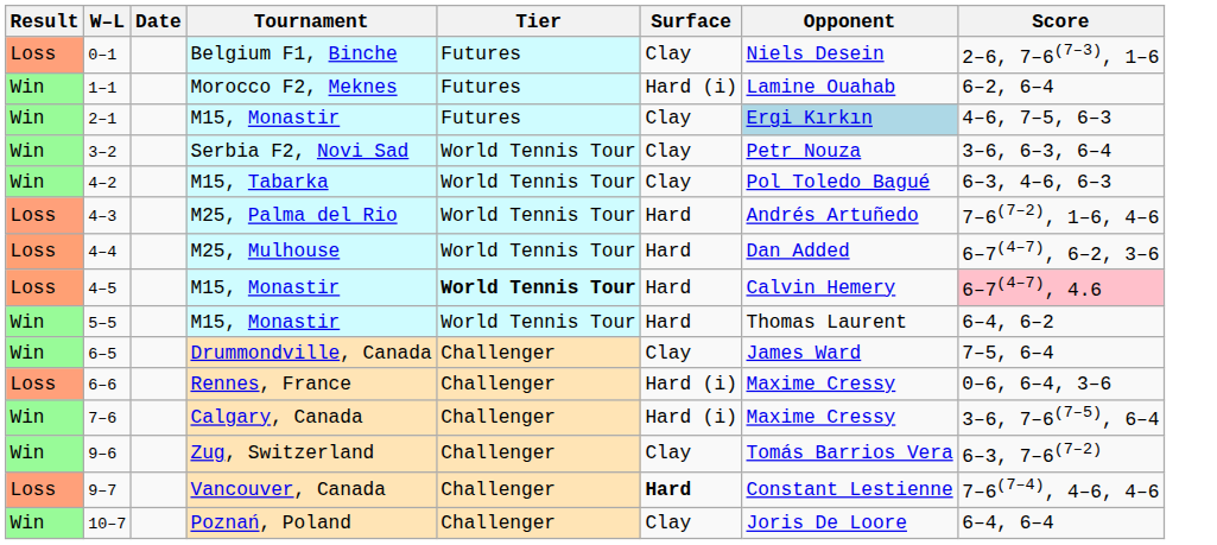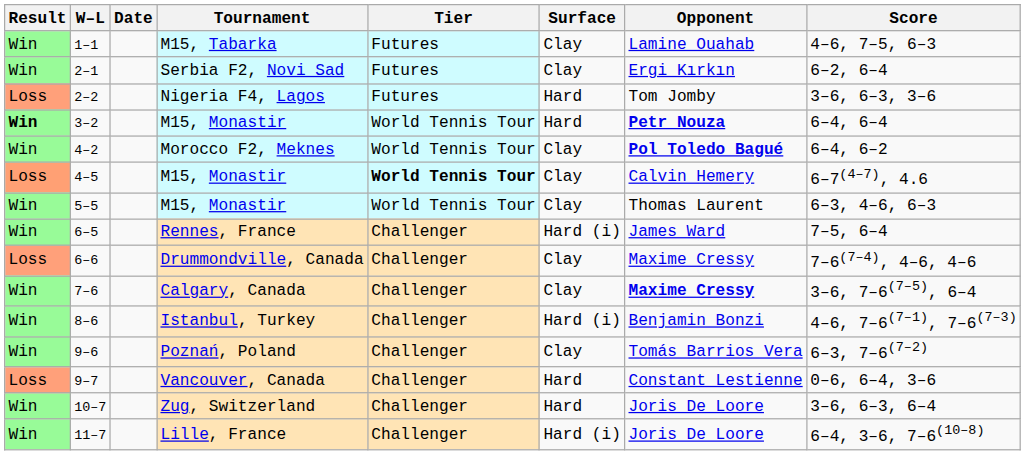- row: Loss | 0–1 | Belgium F1, Binche | Futures | Clay | Niels Desein | 2–6, 7–6(7–3), 1–6
1–1 | Tournament: Morocco F2, Meknes -> M15, Tabarka
1–1 | Surface: Hard (i) -> Clay
1–1 | Score: 6–2, 6–4 -> 4–6, 7–5, 6–3
2–1 | Tournament: M15, Monastir -> Serbia F2, Novi Sad
2–1 | Opponent: lightblue background -> no background
2–1 | Score: 4–6, 7–5, 6–3 -> 6–2, 6–4
+ row: Loss | 2–2 | Nigeria F4, Lagos | Futures | Hard | Tom Jomby | 3–6, 6–3, 3–6
3–2 | Result: normal -> bold
3–2 | Tournament: Serbia F2, Novi Sad -> M15, Monastir
3–2 | Surface: Clay -> Hard
3–2 | Opponent: normal -> bold
3–2 | Score: 3–6, 6–3, 6–4 -> 6–4, 6–4
4–2 | Tournament: M15, Tabarka -> Morocco F2, Meknes
4–2 | Opponent: normal -> bold
4–2 | Score: 6–3, 4–6, 6–3 -> 6–4, 6–2
- row: Loss | 4–3 | M25, Palma del Rio | World Tennis Tour | Hard | Andrés Artuñedo | 7–6(7–2), 1–6, 4–6
- row: Loss | 4–4 | M25, Mulhouse | World Tennis Tour | Hard | Dan Added | 6–7(4–7), 6–2, 3–6
4–5 | Surface: Hard -> Clay
4–5 | Score: pink background -> no background
5–5 | Surface: Hard -> Clay
5–5 | Score: 6–4, 6–2 -> 6–3, 4–6, 6–3
6–5 | Tournament: Drummondville, Canada -> Rennes, France
6–5 | Surface: Clay -> Hard (i)
6–6 | Tournament: Rennes, France -> Drummondville, Canada
6–6 | Surface: Hard (i) -> Clay
6–6 | Score: 0–6, 6–4, 3–6 -> 7–6(7–4), 4–6, 4–6
7–6 | Surface: Hard (i) -> Clay
7–6 | Opponent: normal -> bold
+ row: Win | 8–6 | Istanbul, Turkey | Challenger | Hard (i) | Benjamin Bonzi | 4–6, 7–6(7–1), 7–6(7–3)
9–6 | Tournament: Zug, Switzerland -> Poznań, Poland
9–7 | Surface: bold -> normal
9–7 | Score: 7–6(7–4), 4–6, 4–6 -> 0–6, 6–4, 3–6
10–7 | Tournament: Poznań, Poland -> Zug, Switzerland
10–7 | Surface: Clay -> Hard
10–7 | Score: 6–4, 6–4 -> 3–6, 6–3, 6–4
+ row: Win | 11–7 | Lille, France | Challenger | Hard (i) | Joris De Loore | 6–4, 3–6, 7–6(10–8)
